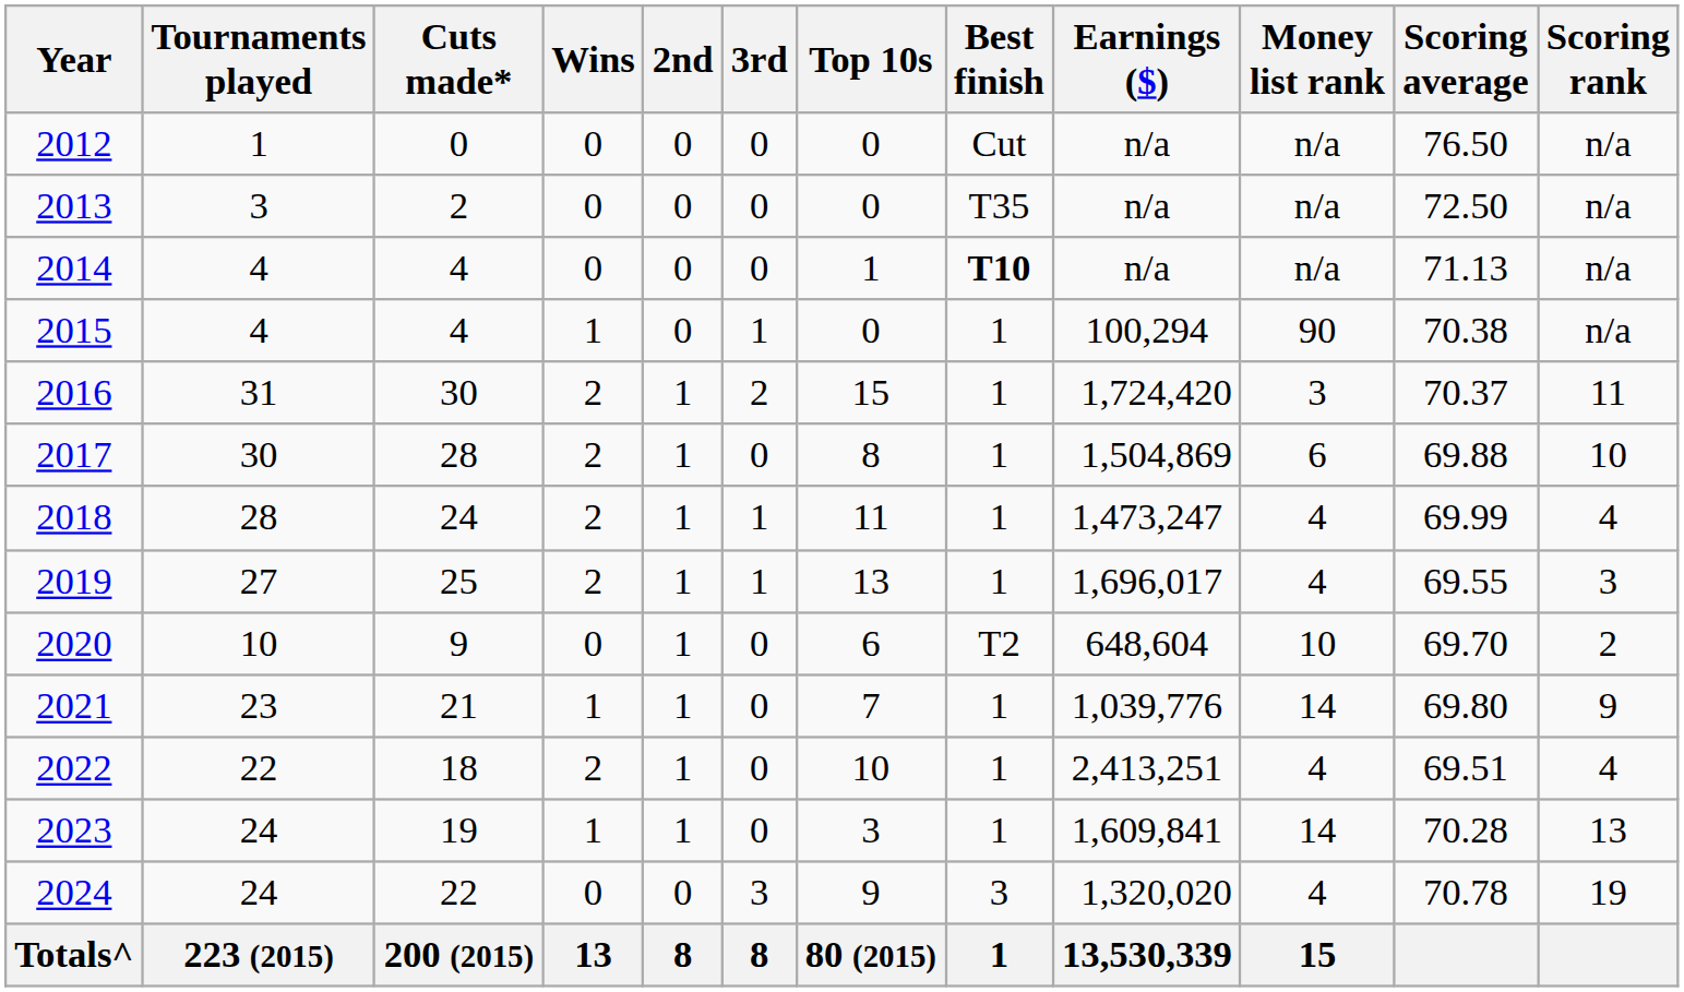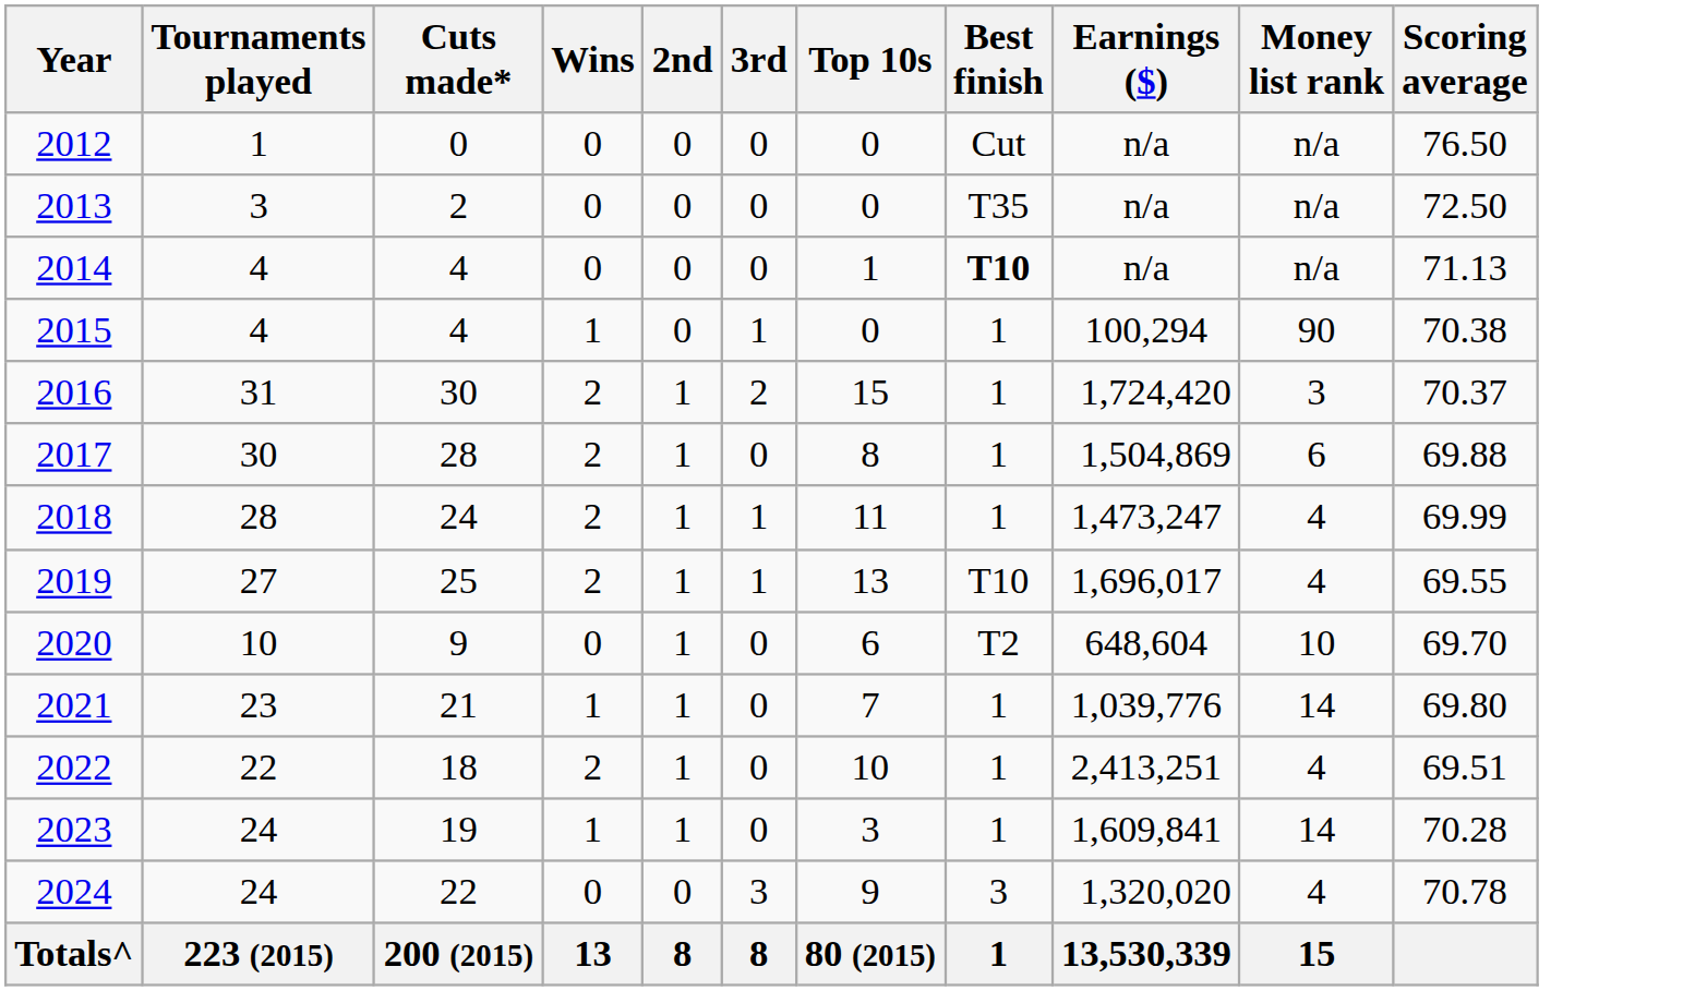- column: Scoring rank | n/a | n/a | n/a | n/a | 11 | 10 | 4 | 3 | 2 | 9 | 4 | 13 | 19
2019 | Best finish: 1 -> T10
